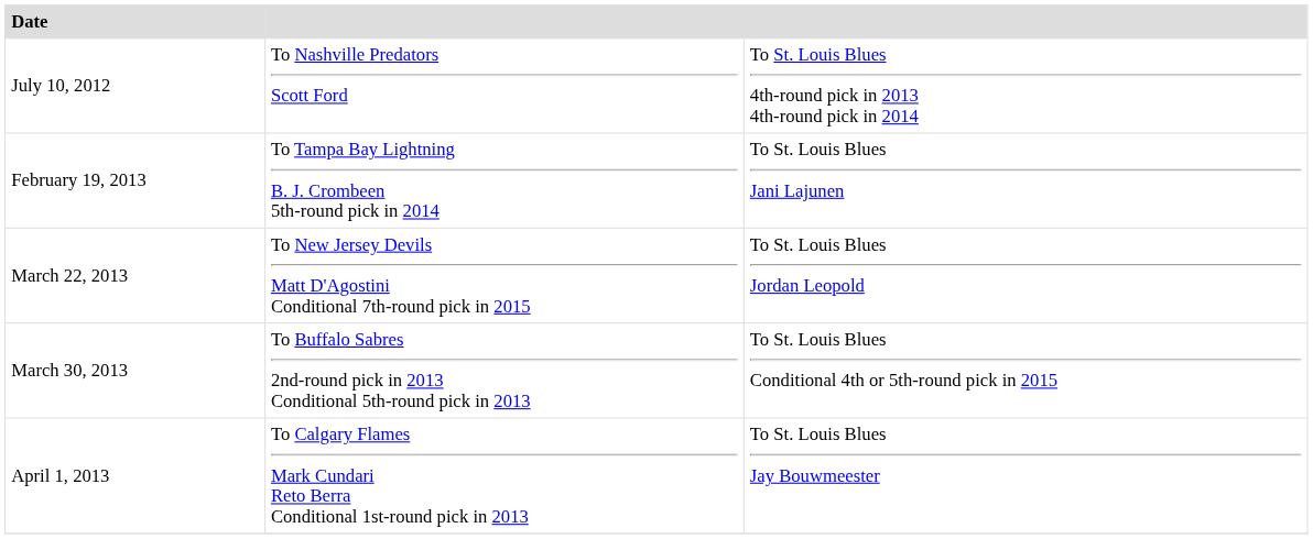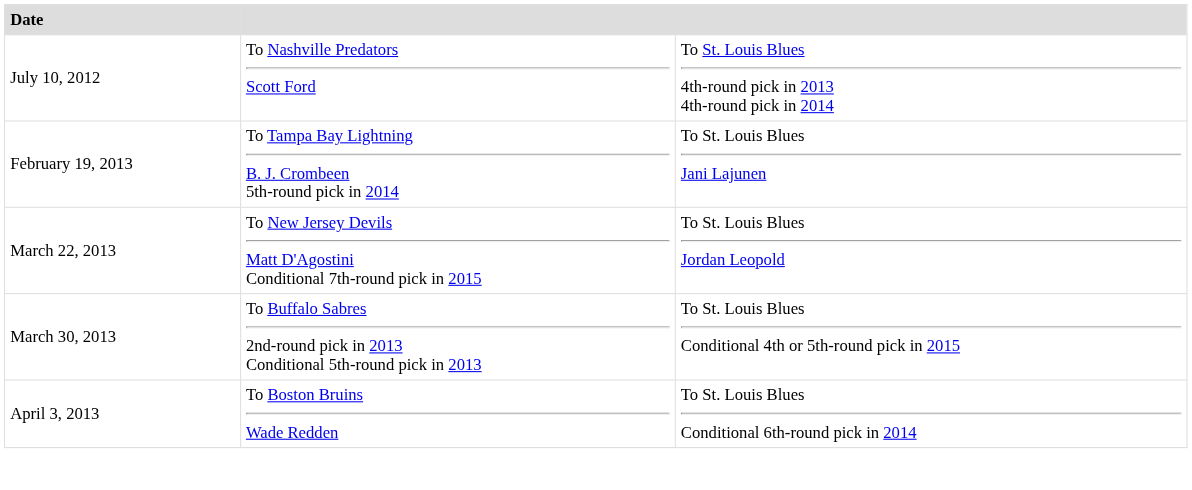- row: April 1, 2013 | To Calgary Flames Mark Cundari Reto Berra Conditional 1st-round pick in 2013 | To St. Louis Blues Jay Bouwmeester
+ row: April 3, 2013 | To Boston Bruins Wade Redden | To St. Louis Blues Conditional 6th-round pick in 2014
